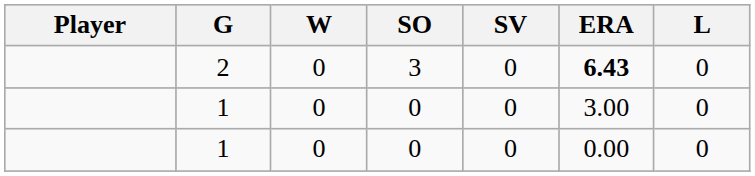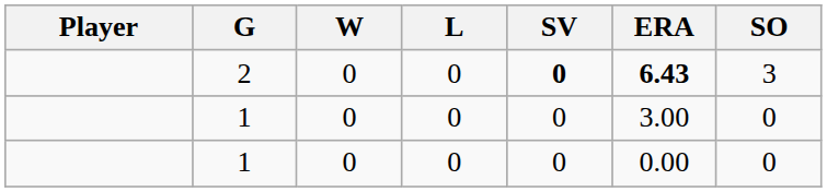columns swapped: L <-> SO
2 | SV: normal -> bold
